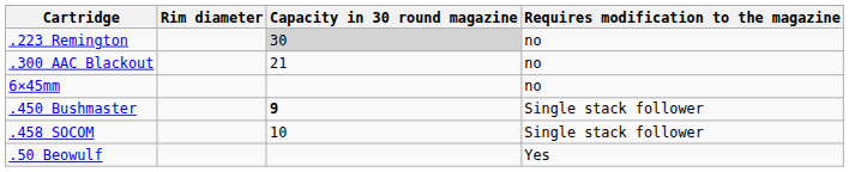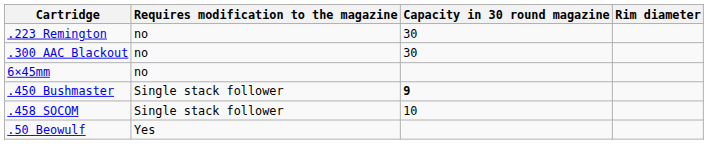columns swapped: Requires modification to the magazine <-> Rim diameter
.223 Remington | Capacity in 30 round magazine: lightgrey background -> no background
.300 AAC Blackout | Capacity in 30 round magazine: 21 -> 30
